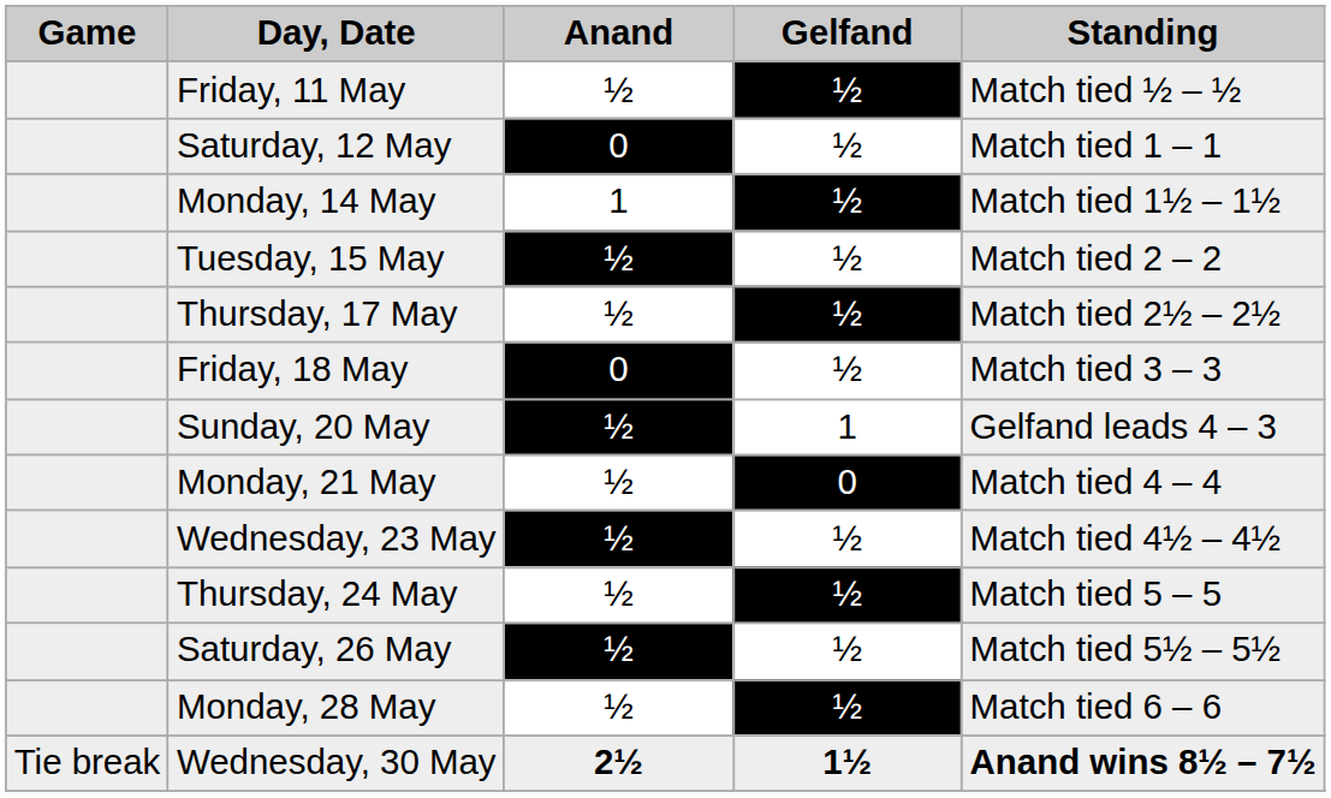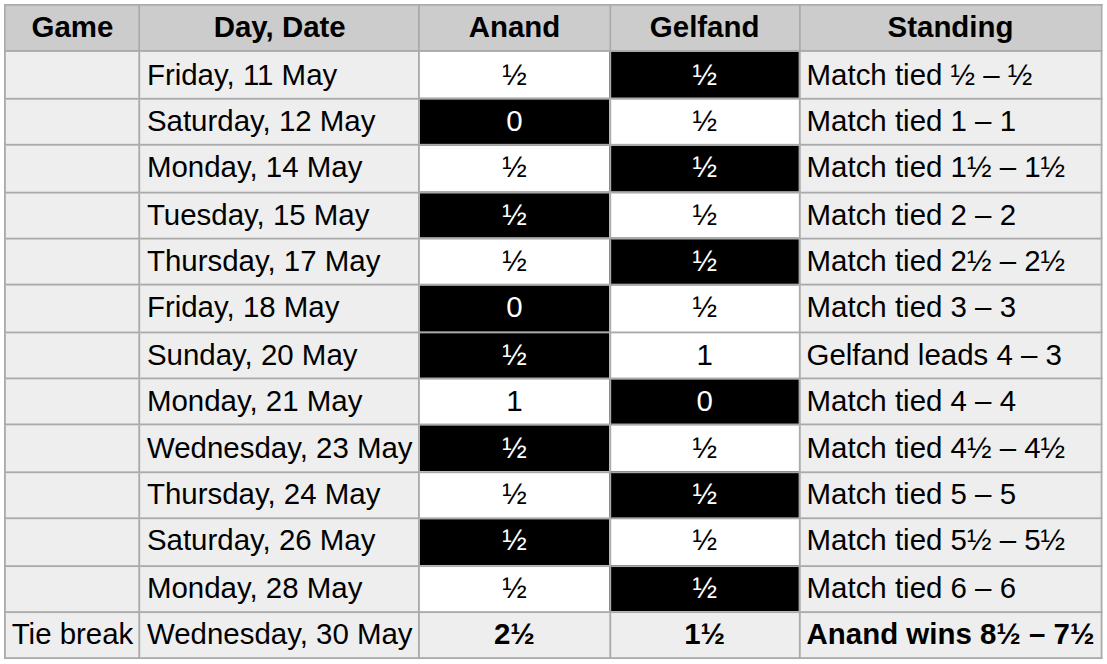Monday, 14 May | Anand: 1 -> ½
Monday, 21 May | Anand: ½ -> 1
